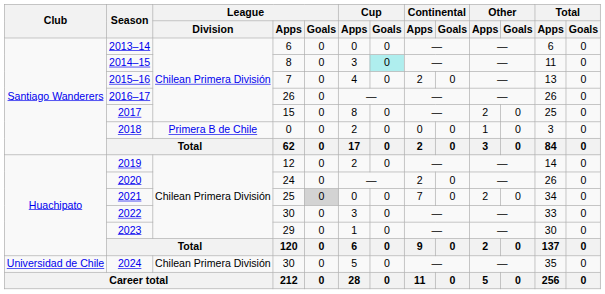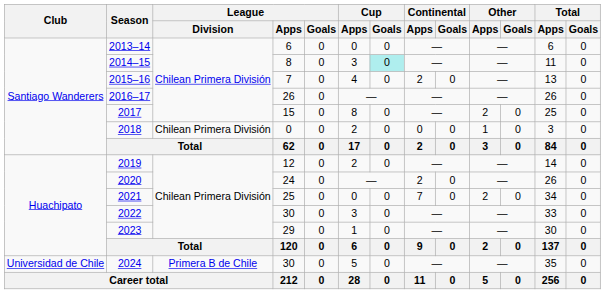2018 | League / Division: Primera B de Chile -> Chilean Primera División
2021 | League / Goals: lightgrey background -> no background
2024 | League / Division: Chilean Primera División -> Primera B de Chile
